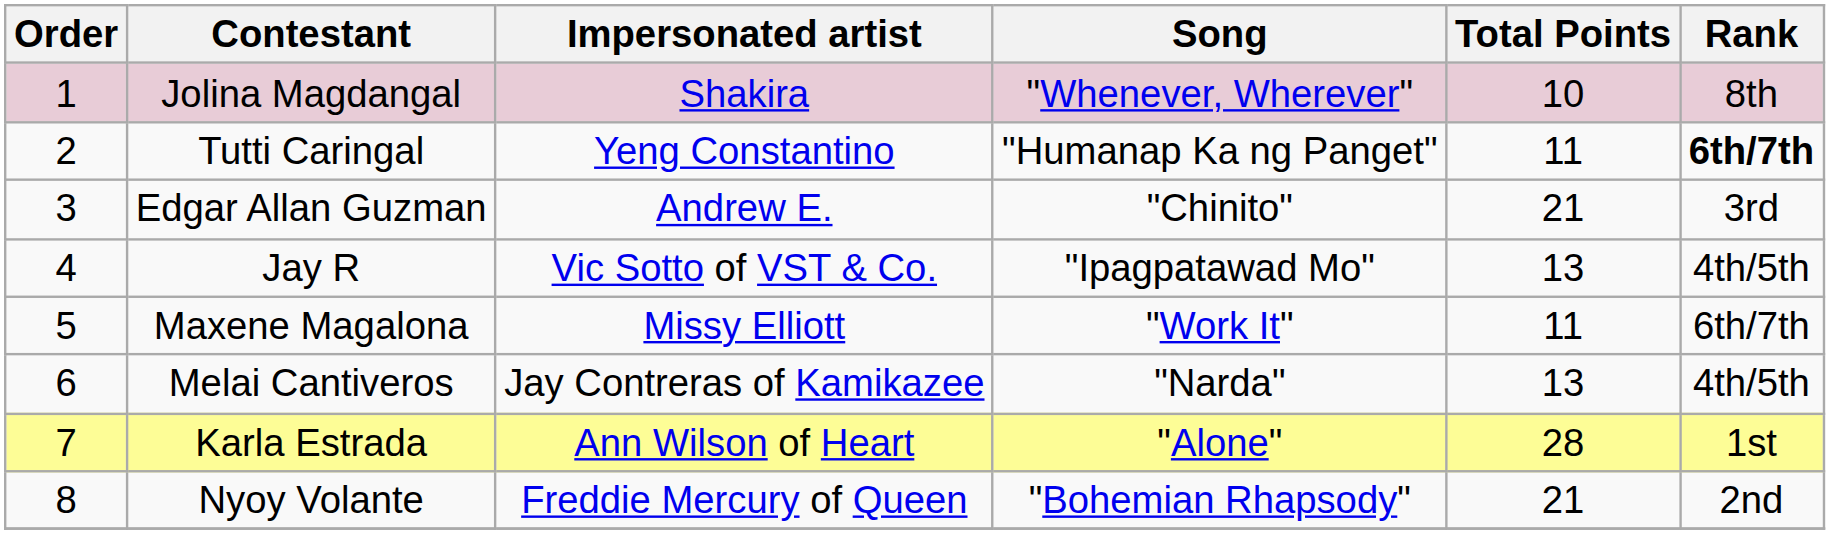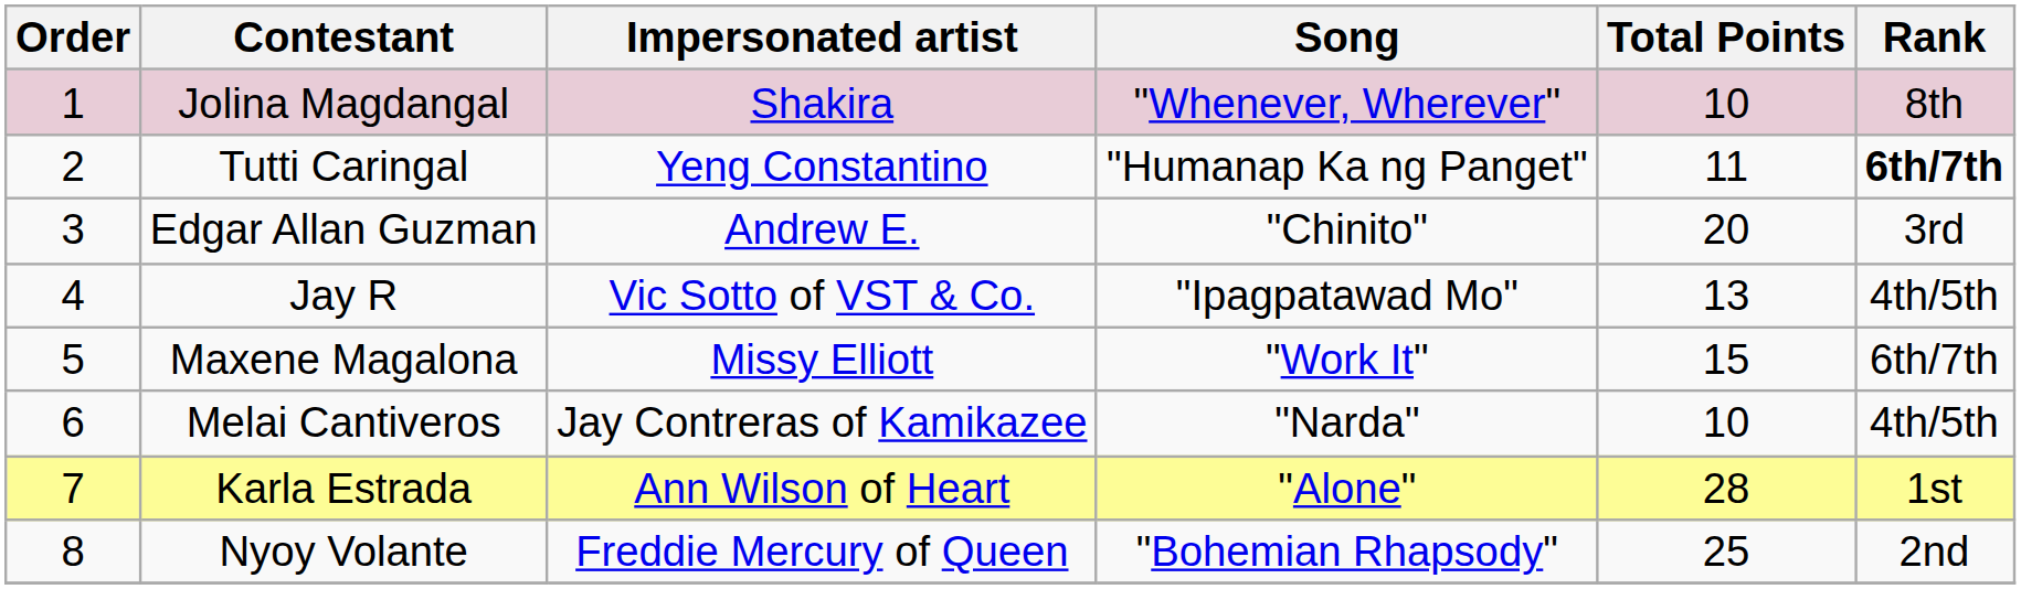Edgar Allan Guzman | Total Points: 21 -> 20
Maxene Magalona | Total Points: 11 -> 15
Melai Cantiveros | Total Points: 13 -> 10
Nyoy Volante | Total Points: 21 -> 25
